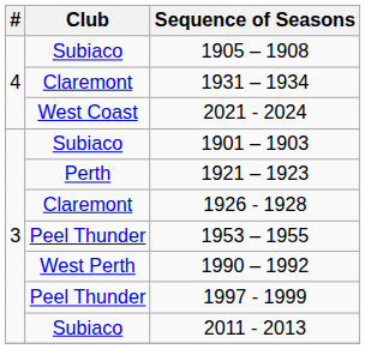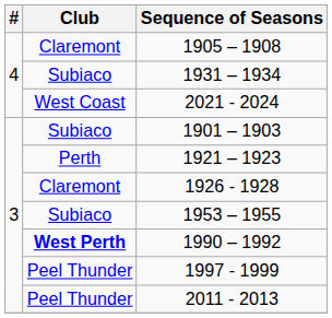1905 – 1908 | Club: Subiaco -> Claremont
1931 – 1934 | Club: Claremont -> Subiaco
1953 – 1955 | Club: Peel Thunder -> Subiaco
1990 – 1992 | Club: normal -> bold
2011 - 2013 | Club: Subiaco -> Peel Thunder
